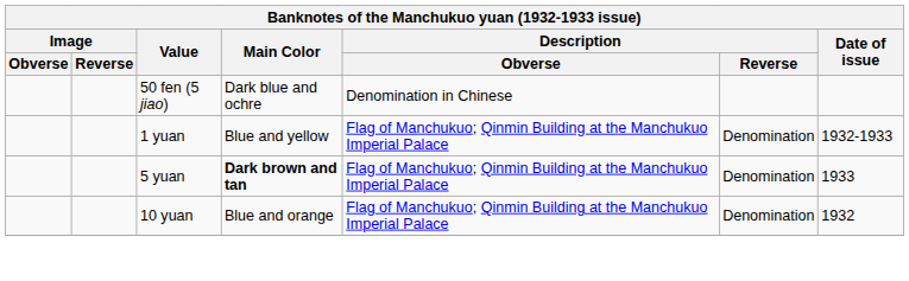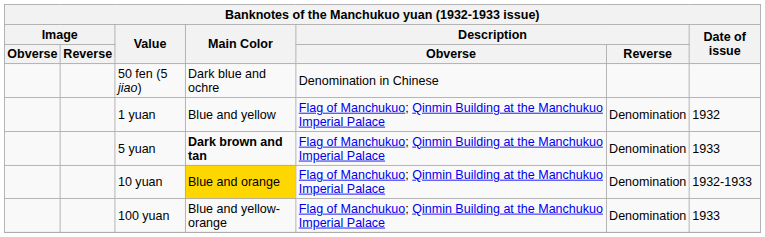1 yuan | Date of issue: 1932-1933 -> 1932
10 yuan | Main Color: no background -> gold background
10 yuan | Date of issue: 1932 -> 1932-1933
+ row: 100 yuan | Blue and yellow-orange | Flag of Manchukuo; Qinmin Building at the Manchukuo Imperial Palace | Denomination | 1933
